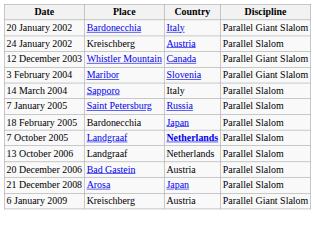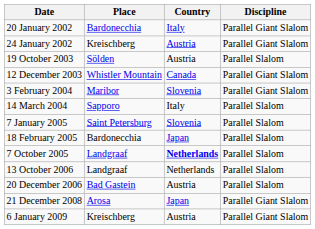24 January 2002 | Discipline: Parallel Slalom -> Parallel Giant Slalom
+ row: 19 October 2003 | Sölden | Austria | Parallel Slalom
7 January 2005 | Country: Russia -> Slovenia
21 December 2008 | Discipline: Parallel Slalom -> Parallel Giant Slalom
